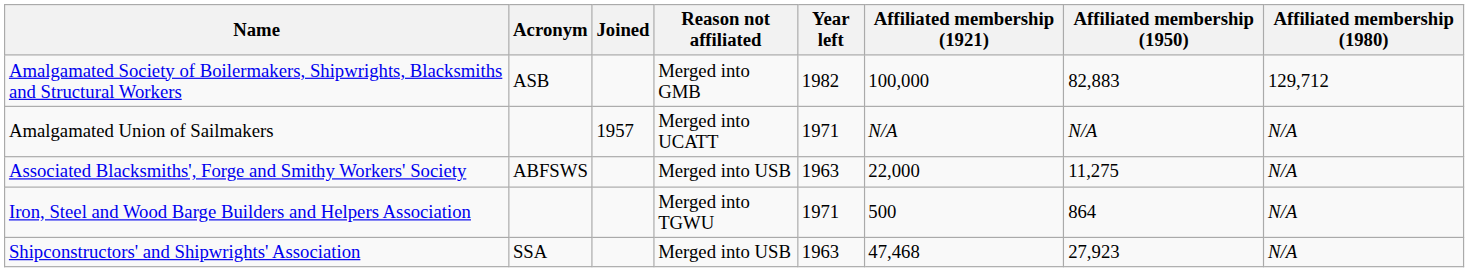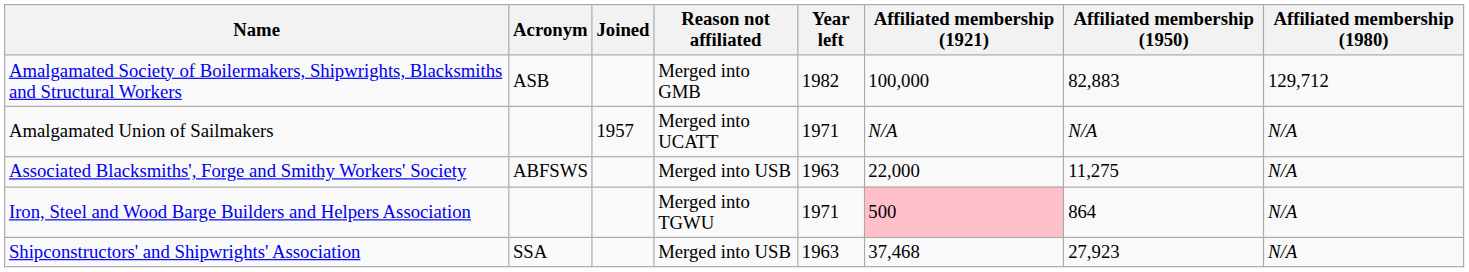Iron, Steel and Wood Barge Builders and Helpers Association | Affiliated membership (1921): no background -> pink background
Shipconstructors' and Shipwrights' Association | Affiliated membership (1921): 47,468 -> 37,468
